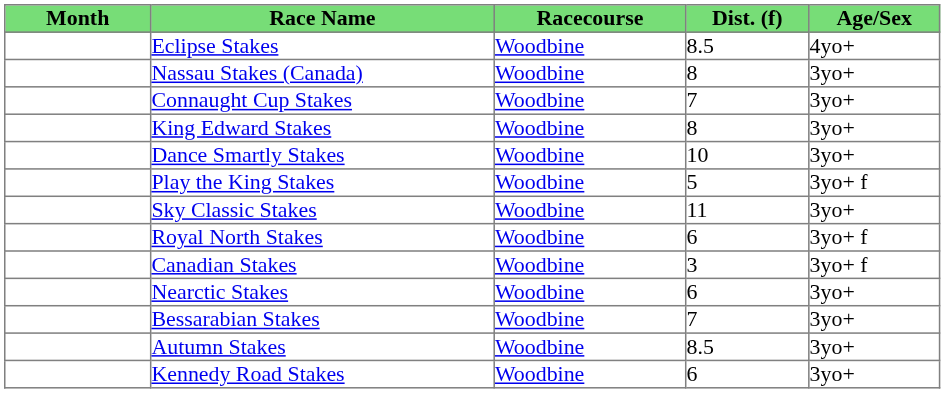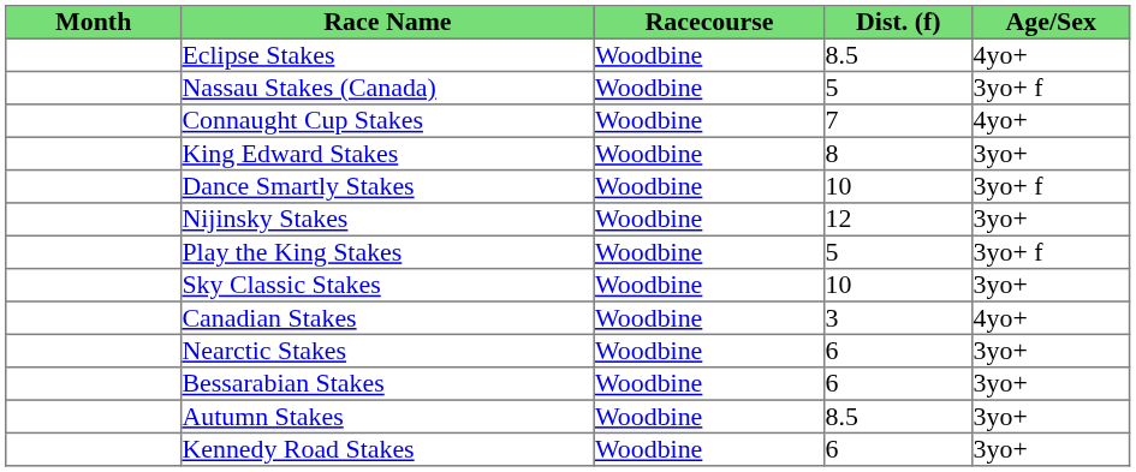Nassau Stakes (Canada) | Dist. (f): 8 -> 5
Nassau Stakes (Canada) | Age/Sex: 3yo+ -> 3yo+ f
Connaught Cup Stakes | Age/Sex: 3yo+ -> 4yo+
Dance Smartly Stakes | Age/Sex: 3yo+ -> 3yo+ f
+ row: Nijinsky Stakes | Woodbine | 12 | 3yo+
Sky Classic Stakes | Dist. (f): 11 -> 10
- row: Royal North Stakes | Woodbine | 6 | 3yo+ f
Canadian Stakes | Age/Sex: 3yo+ f -> 4yo+
Bessarabian Stakes | Dist. (f): 7 -> 6
